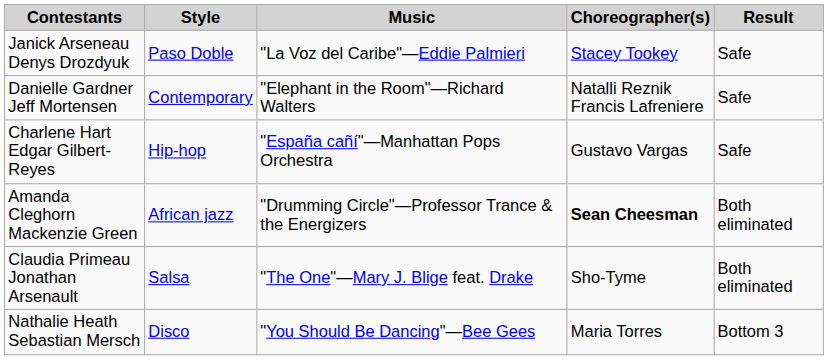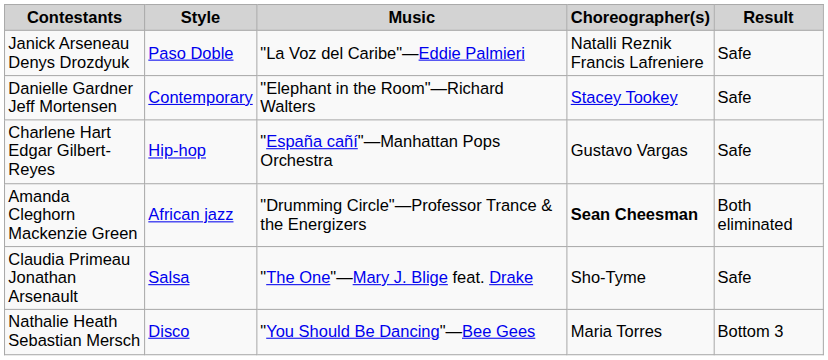Janick Arseneau Denys Drozdyuk | Choreographer(s): Stacey Tookey -> Natalli Reznik Francis Lafreniere
Danielle Gardner Jeff Mortensen | Choreographer(s): Natalli Reznik Francis Lafreniere -> Stacey Tookey
Claudia Primeau Jonathan Arsenault | Result: Both eliminated -> Safe
